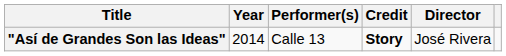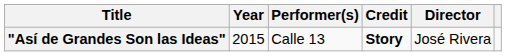"Así de Grandes Son las Ideas" | Year: 2014 -> 2015
